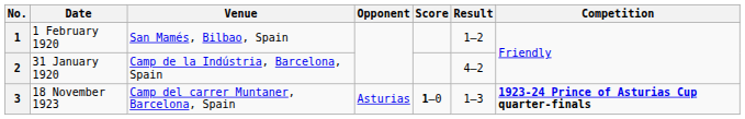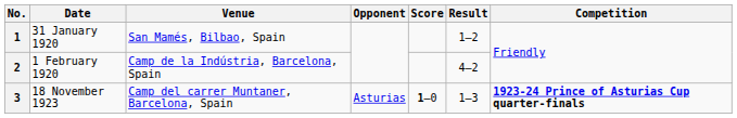1 | Date: 1 February 1920 -> 31 January 1920
2 | Date: 31 January 1920 -> 1 February 1920
